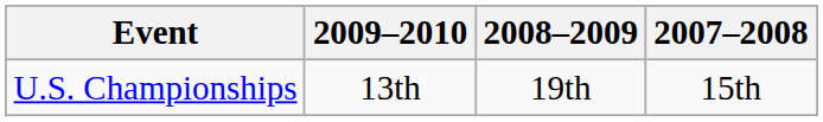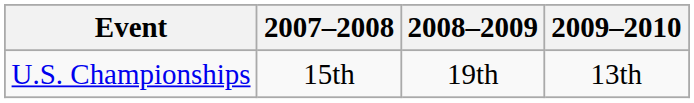columns swapped: 2007–2008 <-> 2009–2010
